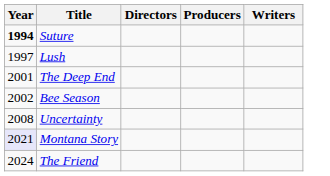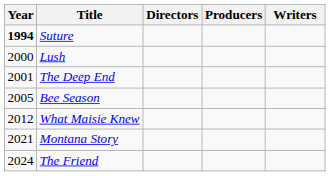Lush | Year: 1997 -> 2000
Bee Season | Year: 2002 -> 2005
- row: 2008 | Uncertainty
+ row: 2012 | What Maisie Knew
Montana Story | Year: lavender background -> no background
